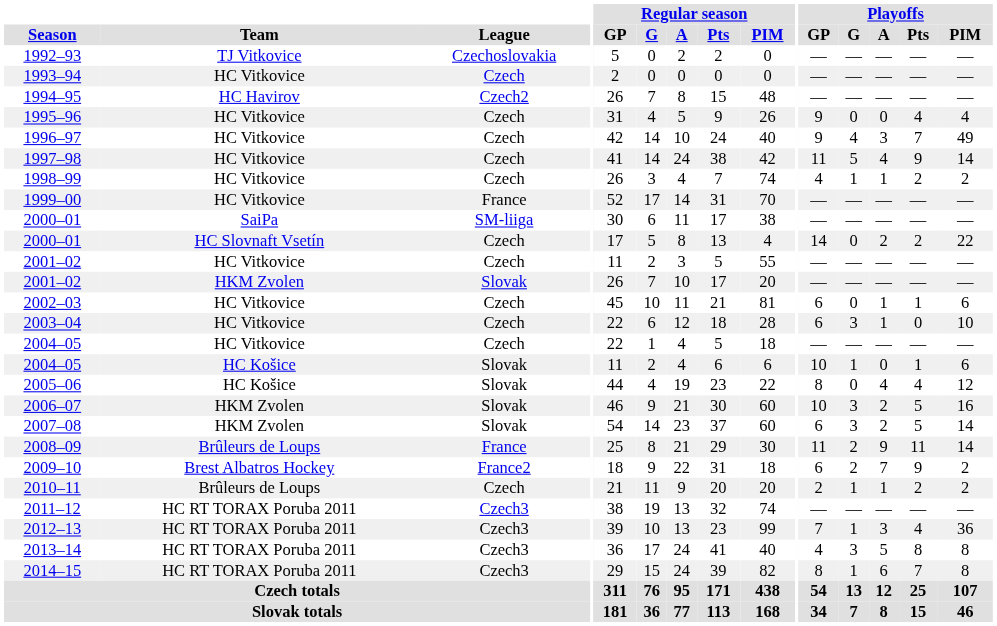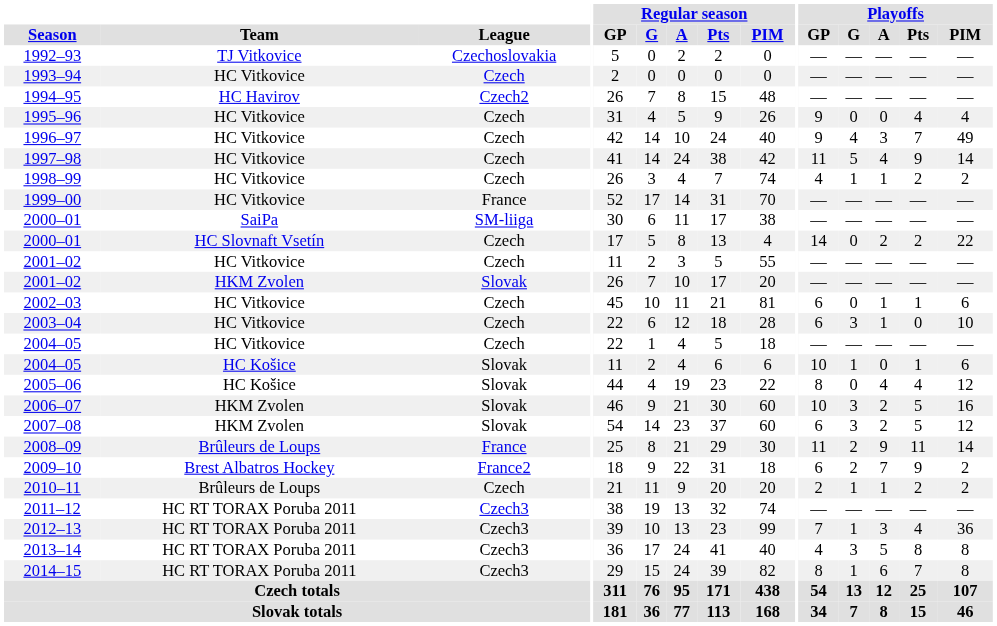2007–08 | Playoffs / PIM: 14 -> 12
